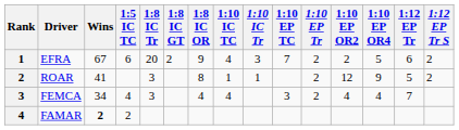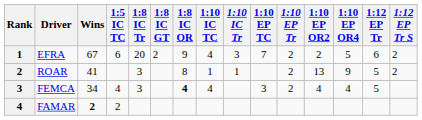ROAR | 1:10 EP OR2: 12 -> 13
FEMCA | 1:8 IC OR: normal -> bold
FEMCA | 1:12 EP Tr: 7 -> 5
